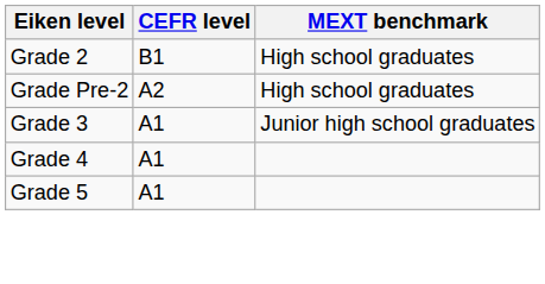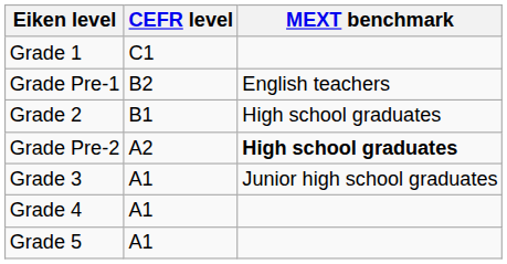+ row: Grade 1 | C1
+ row: Grade Pre-1 | B2 | English teachers
Grade Pre-2 | MEXT benchmark: normal -> bold
